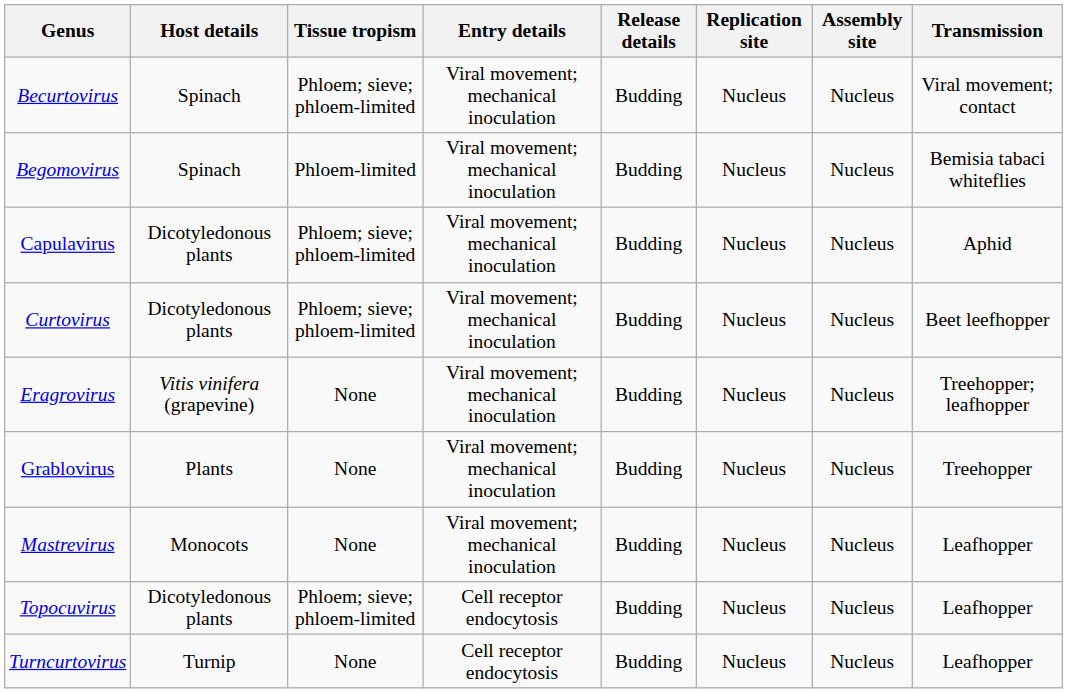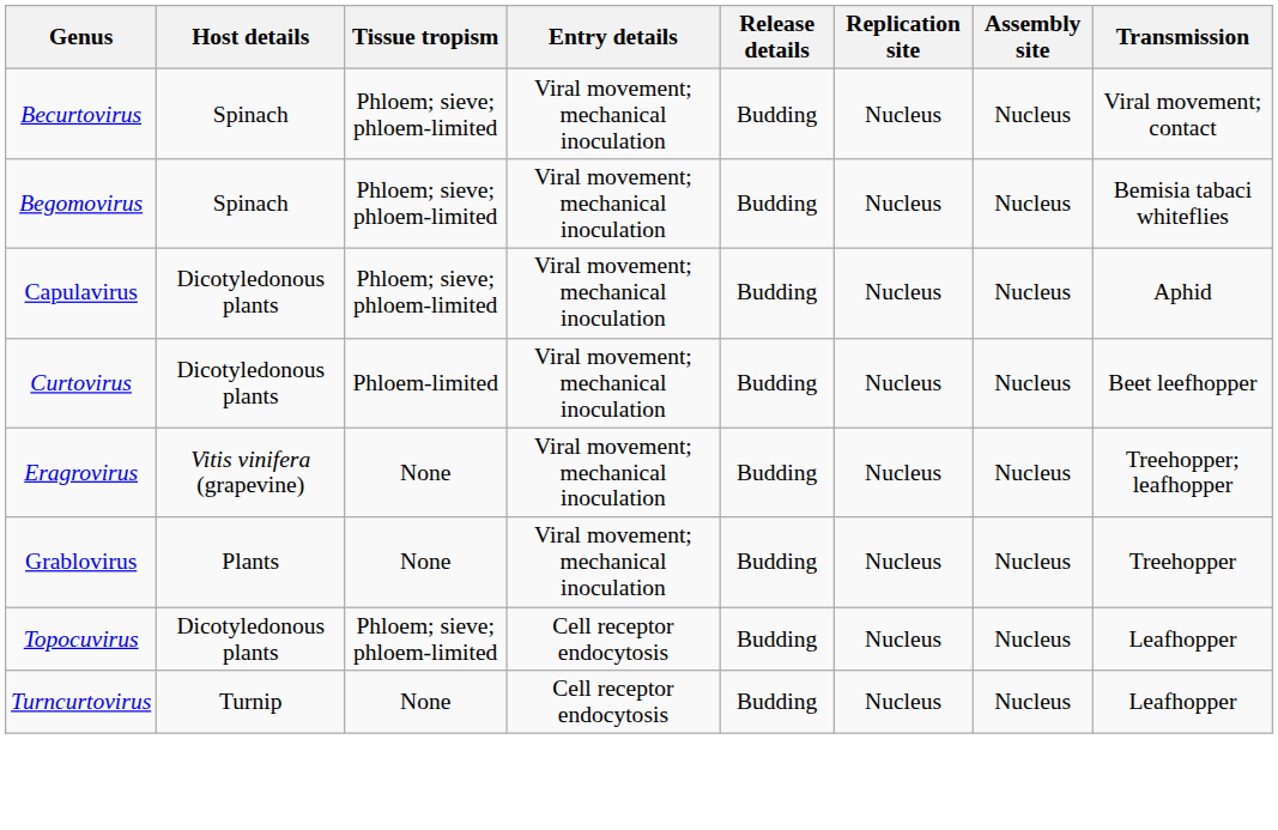Begomovirus | Tissue tropism: Phloem-limited -> Phloem; sieve; phloem-limited
Curtovirus | Tissue tropism: Phloem; sieve; phloem-limited -> Phloem-limited
- row: Mastrevirus | Monocots | None | Viral movement; mechanical inoculation | Budding | Nucleus | Nucleus | Leafhopper
